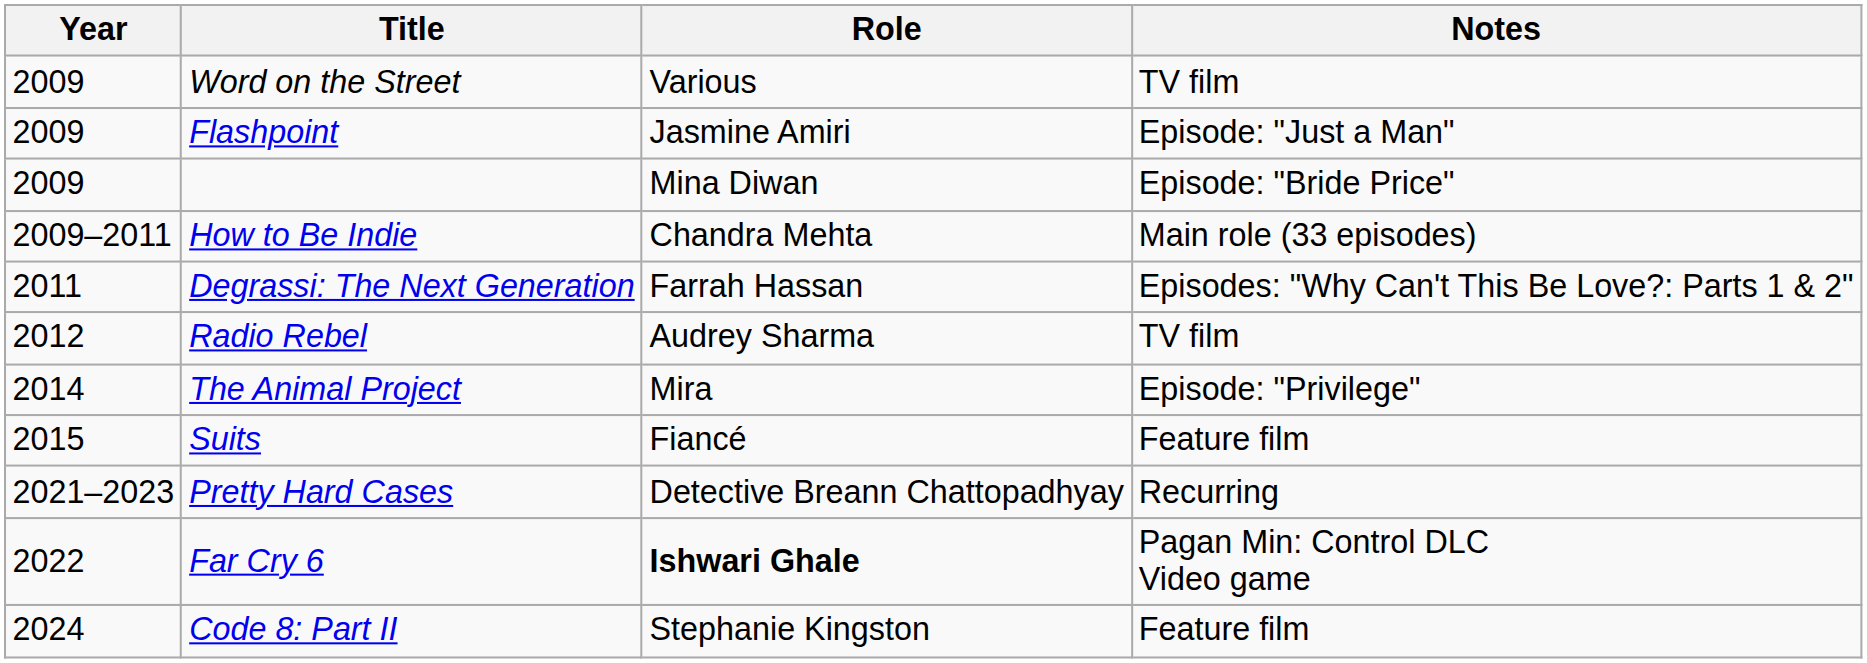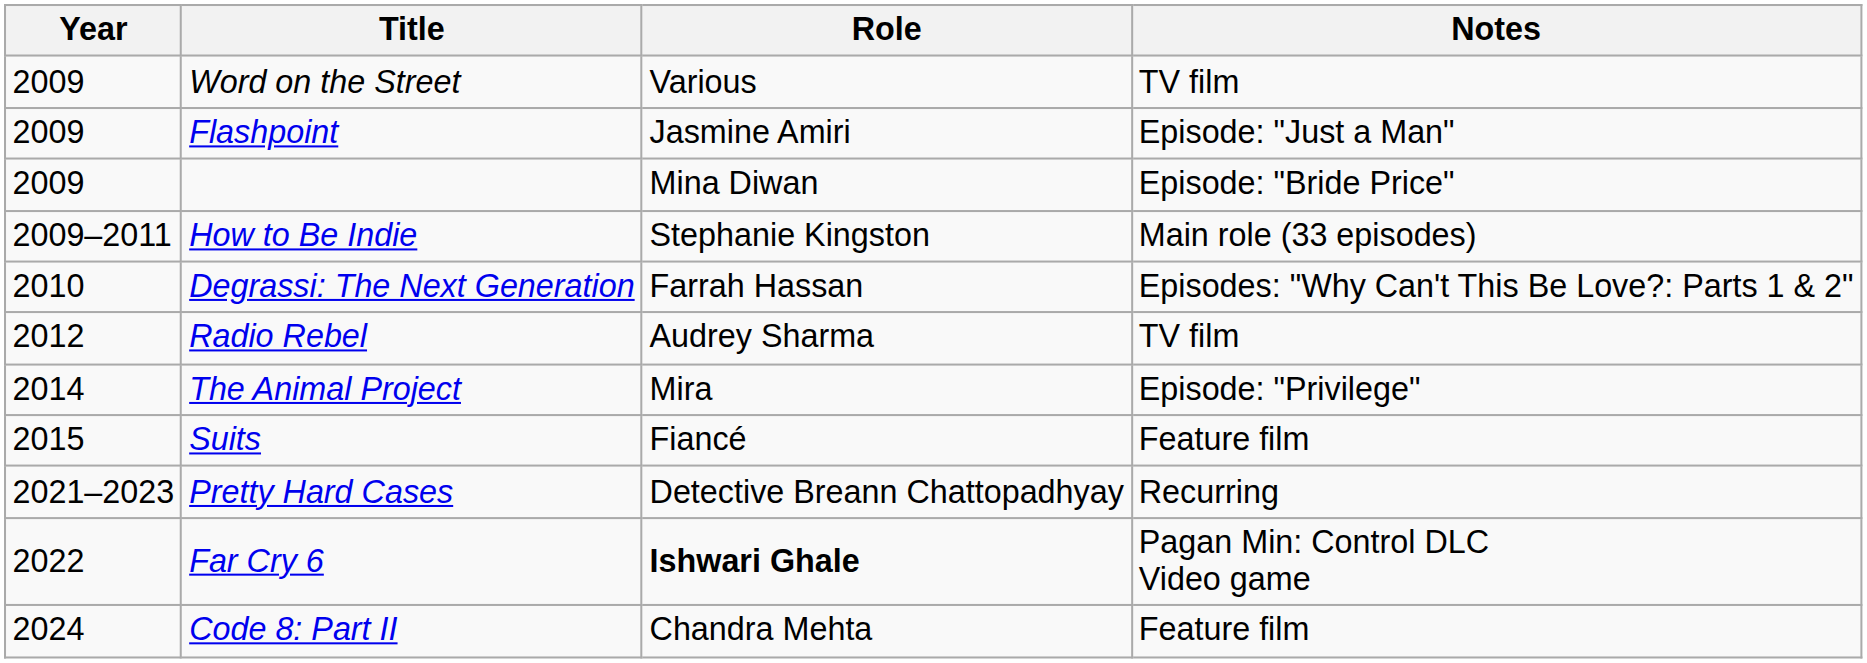How to Be Indie | Role: Chandra Mehta -> Stephanie Kingston
Degrassi: The Next Generation | Year: 2011 -> 2010
Code 8: Part II | Role: Stephanie Kingston -> Chandra Mehta
